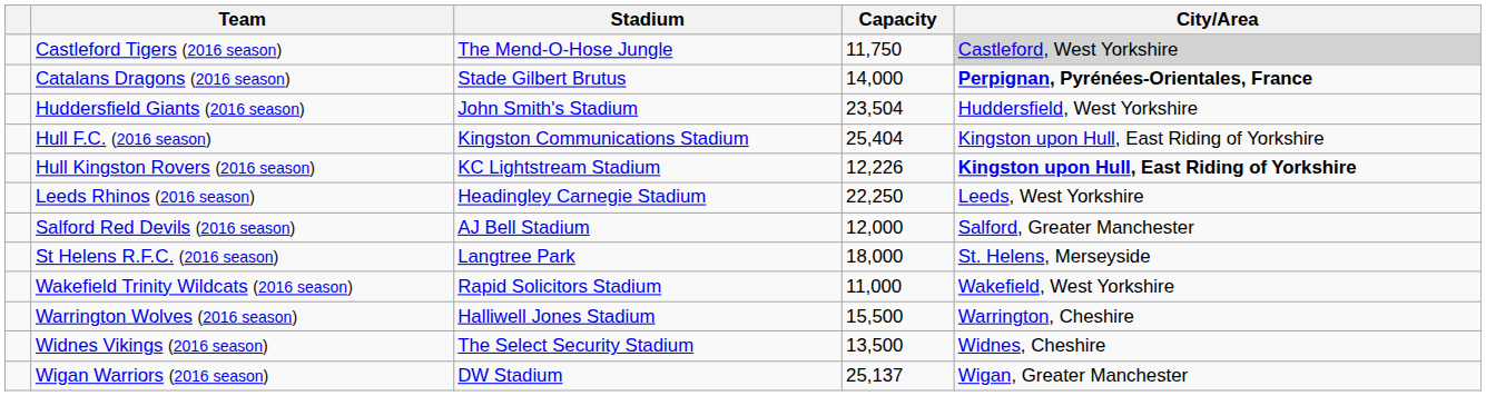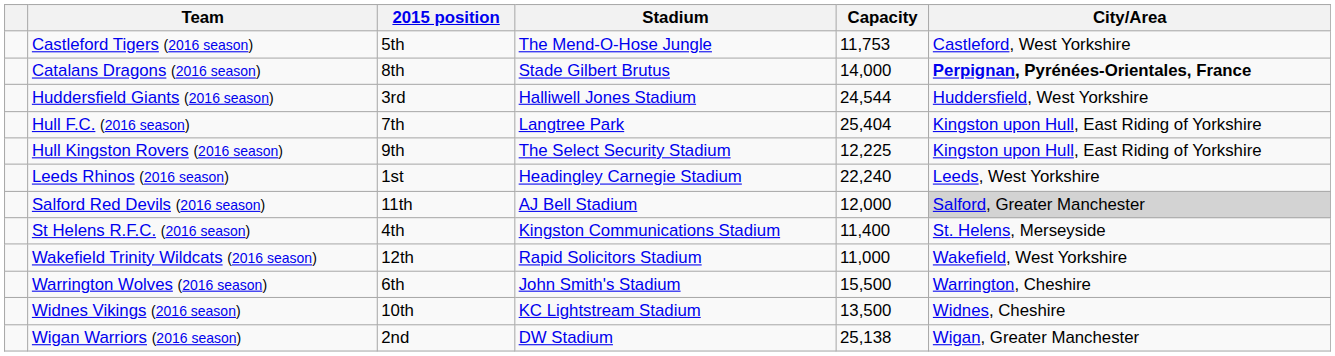+ column: 2015 position | 5th | 8th | 3rd | 7th | 9th | 1st | 11th | 4th | 12th | 6th | 10th | 2nd
Castleford Tigers (2016 season) | Capacity: 11,750 -> 11,753
Castleford Tigers (2016 season) | City/Area: lightgrey background -> no background
Huddersfield Giants (2016 season) | Stadium: John Smith's Stadium -> Halliwell Jones Stadium
Huddersfield Giants (2016 season) | Capacity: 23,504 -> 24,544
Hull F.C. (2016 season) | Stadium: Kingston Communications Stadium -> Langtree Park
Hull Kingston Rovers (2016 season) | Stadium: KC Lightstream Stadium -> The Select Security Stadium
Hull Kingston Rovers (2016 season) | Capacity: 12,226 -> 12,225
Hull Kingston Rovers (2016 season) | City/Area: bold -> normal
Leeds Rhinos (2016 season) | Capacity: 22,250 -> 22,240
Salford Red Devils (2016 season) | City/Area: no background -> lightgrey background
St Helens R.F.C. (2016 season) | Stadium: Langtree Park -> Kingston Communications Stadium
St Helens R.F.C. (2016 season) | Capacity: 18,000 -> 11,400
Warrington Wolves (2016 season) | Stadium: Halliwell Jones Stadium -> John Smith's Stadium
Widnes Vikings (2016 season) | Stadium: The Select Security Stadium -> KC Lightstream Stadium
Wigan Warriors (2016 season) | Capacity: 25,137 -> 25,138
